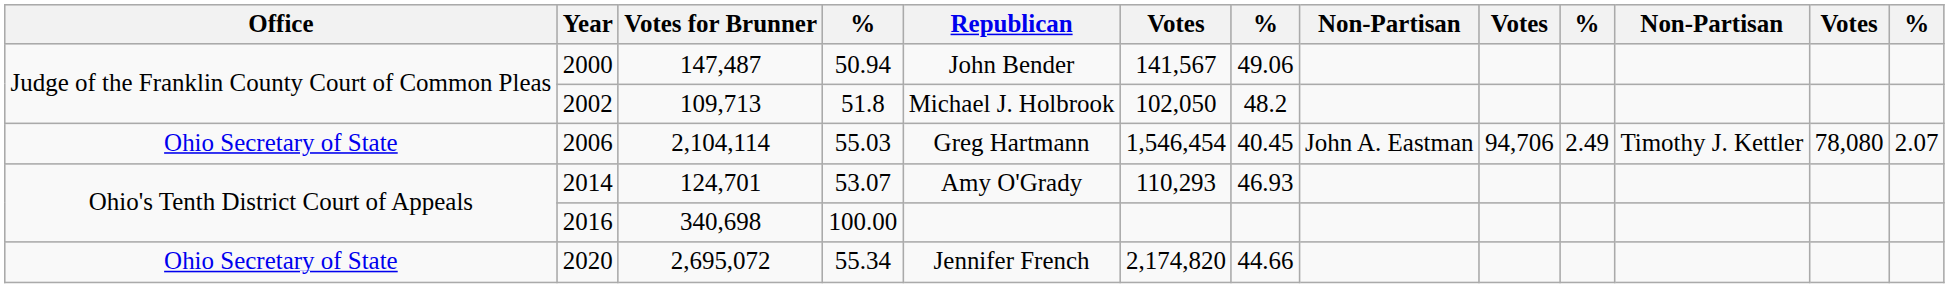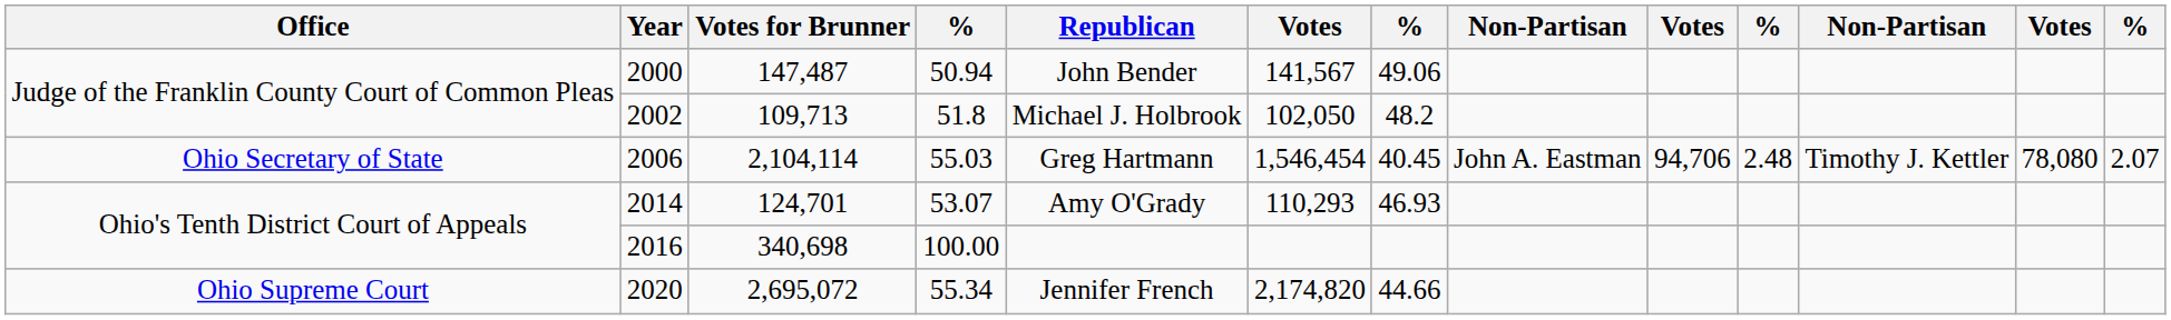2006 | column 10: 2.49 -> 2.48
2020 | Office: Ohio Secretary of State -> Ohio Supreme Court
